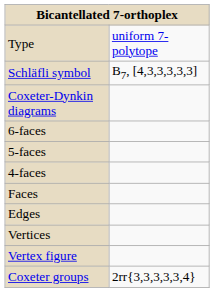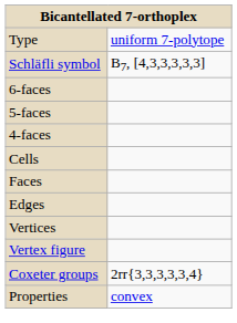- row: Coxeter-Dynkin diagrams
+ row: Cells
+ row: Properties | convex
